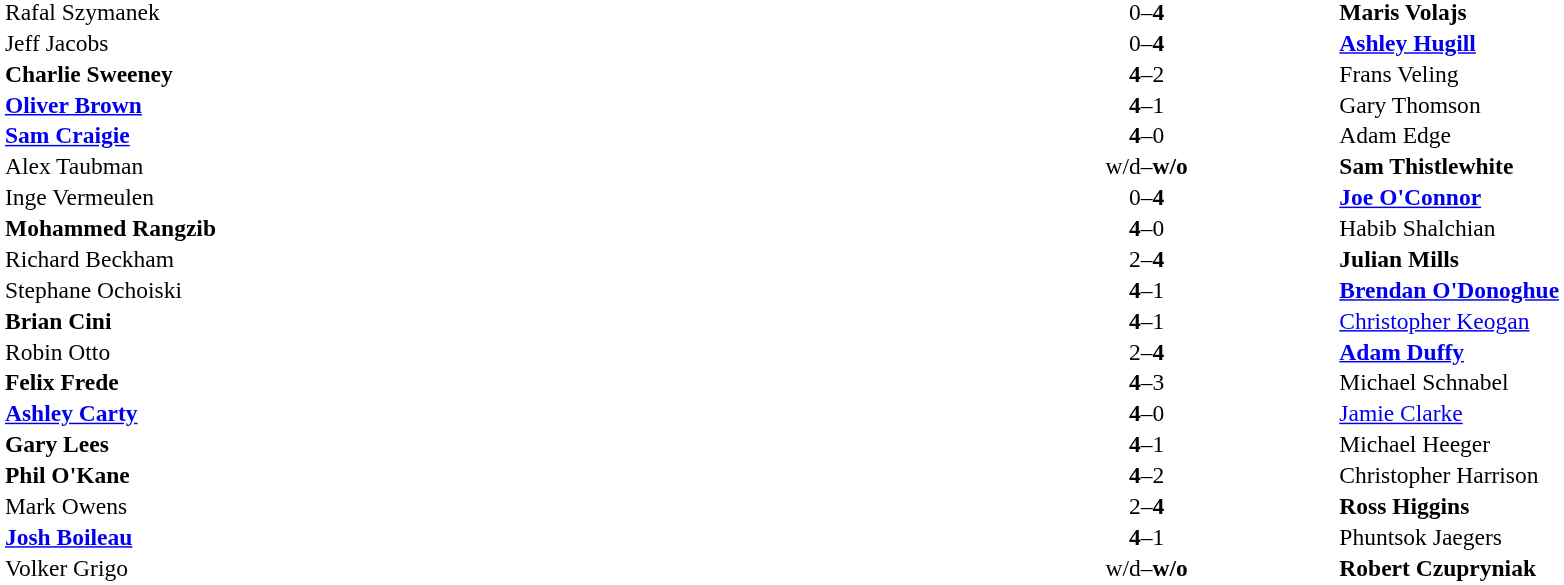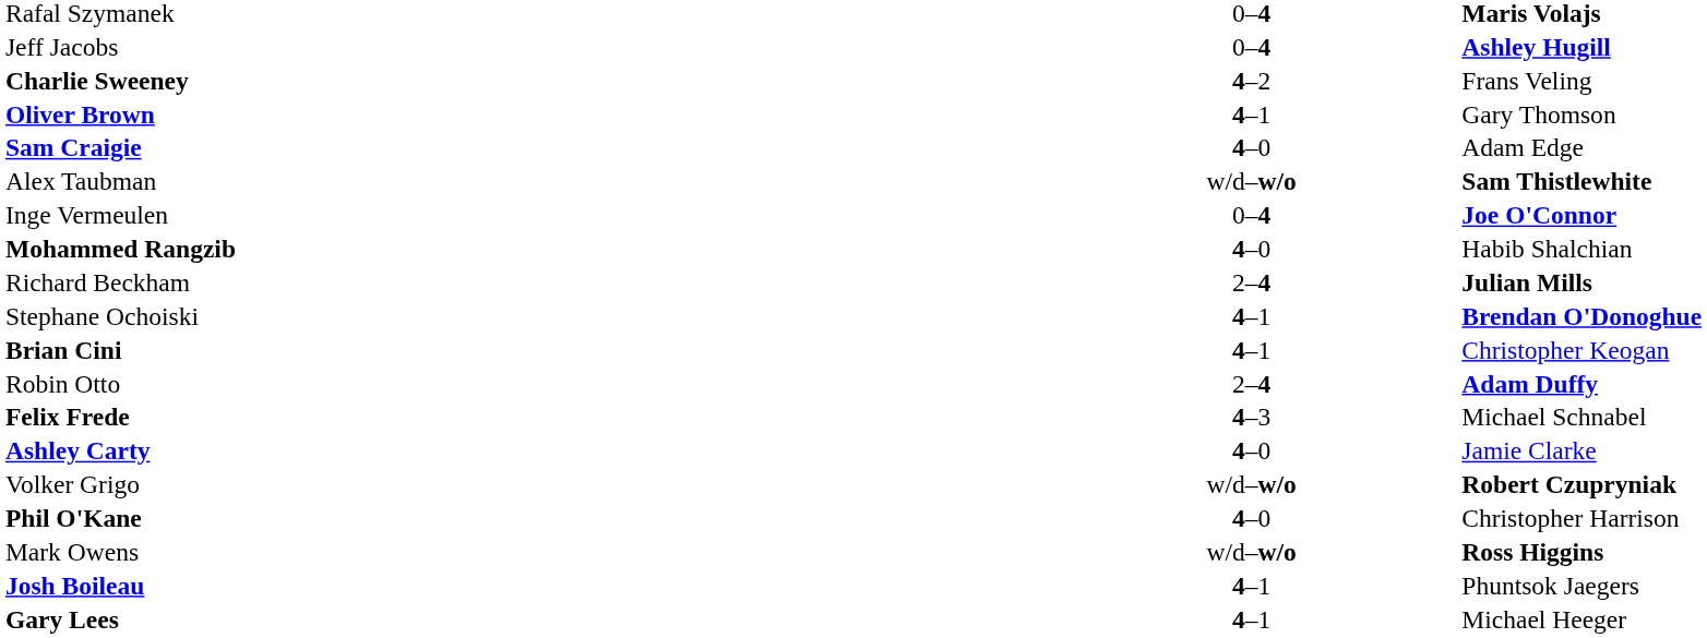rows swapped: Gary Lees <-> Volker Grigo
Phil O'Kane | column 2: 4–2 -> 4–0
Mark Owens | column 2: 2–4 -> w/d–w/o
